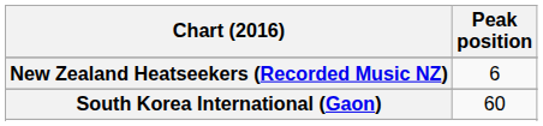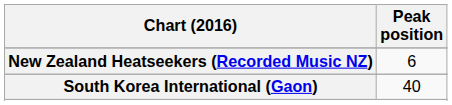South Korea International (Gaon) | Peak position: 60 -> 40
